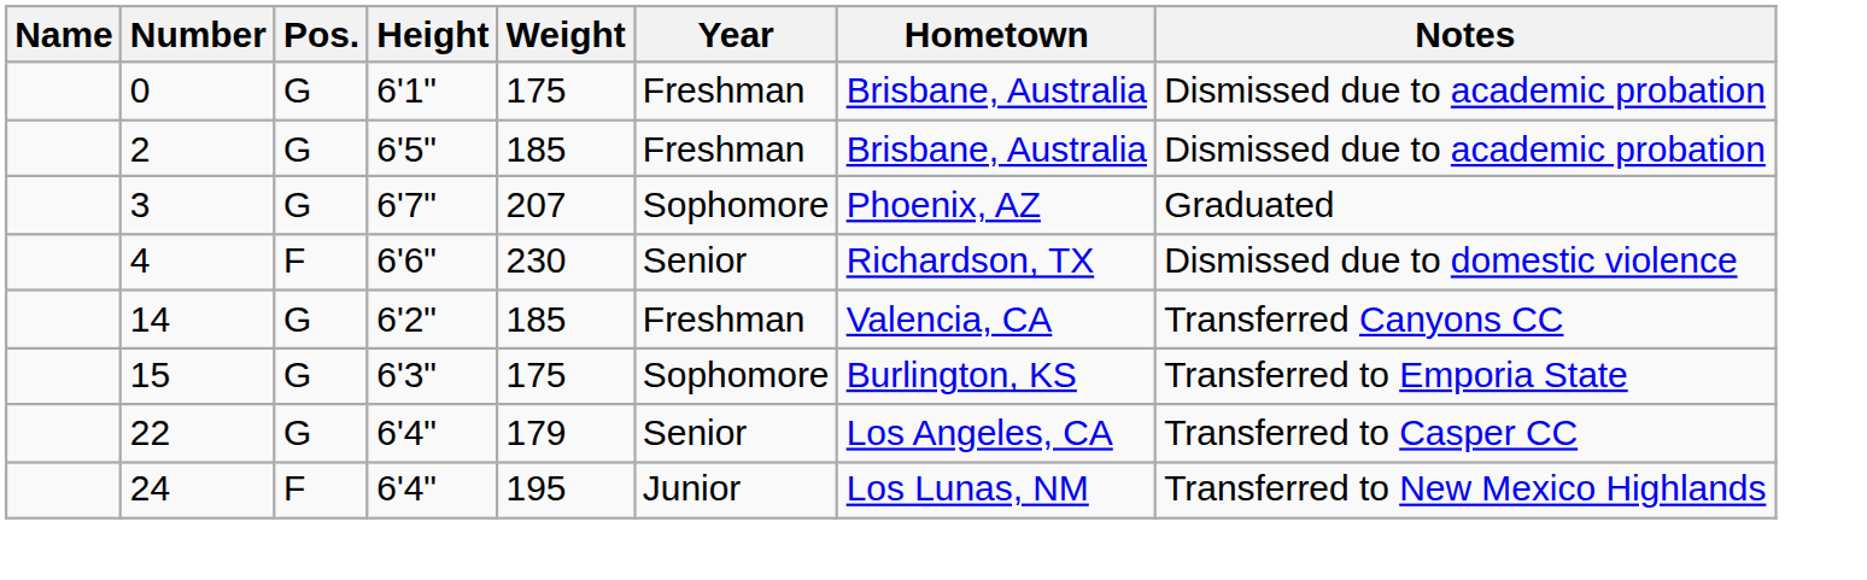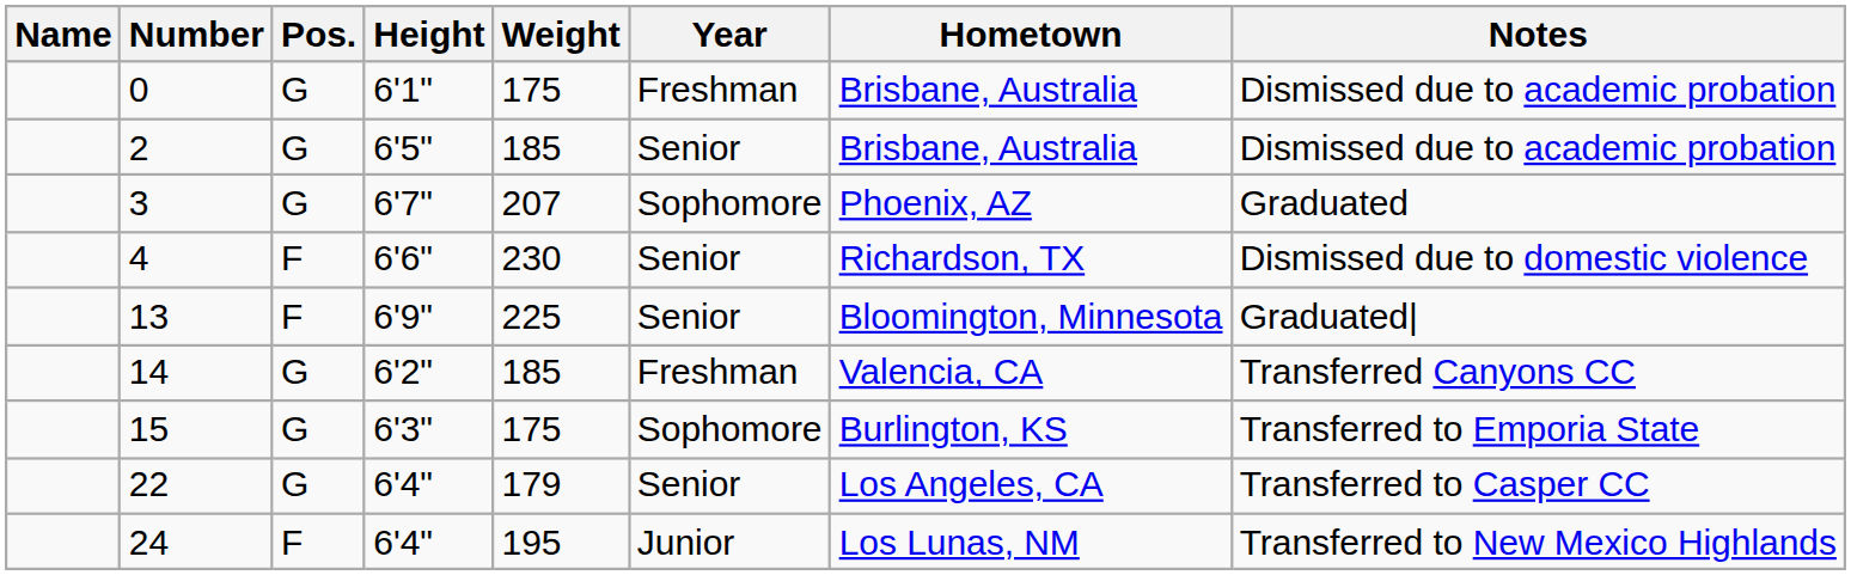2 | Year: Freshman -> Senior
+ row: 13 | F | 6'9" | 225 | Senior | Bloomington, Minnesota | Graduated|
